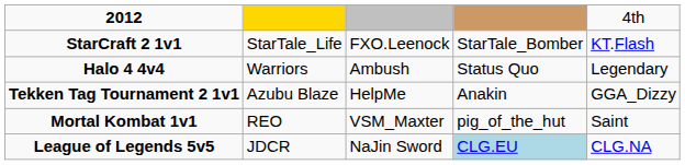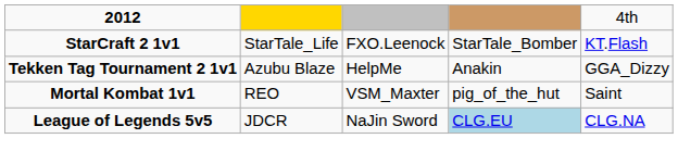- row: Halo 4 4v4 | Warriors | Ambush | Status Quo | Legendary
